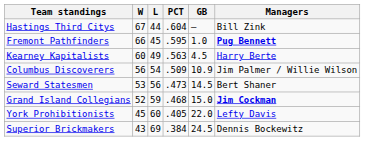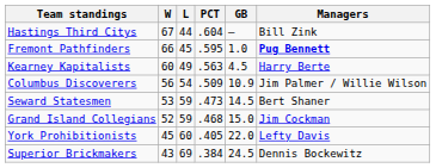Seward Statesmen | L: 56 -> 59
Grand Island Collegians | Managers: bold -> normal
